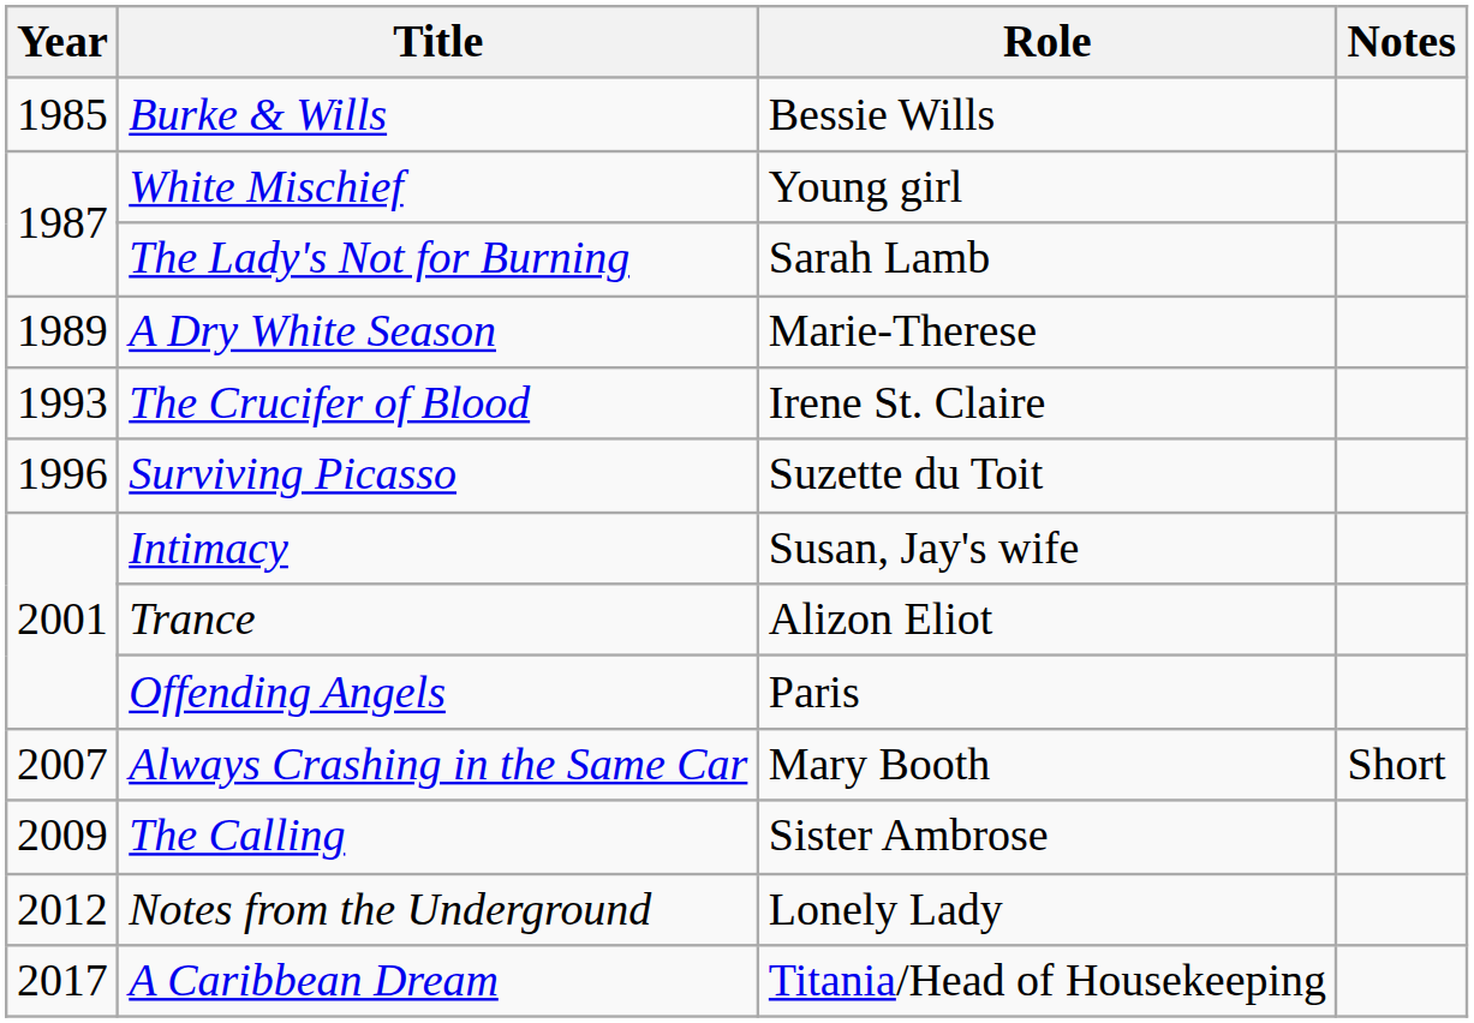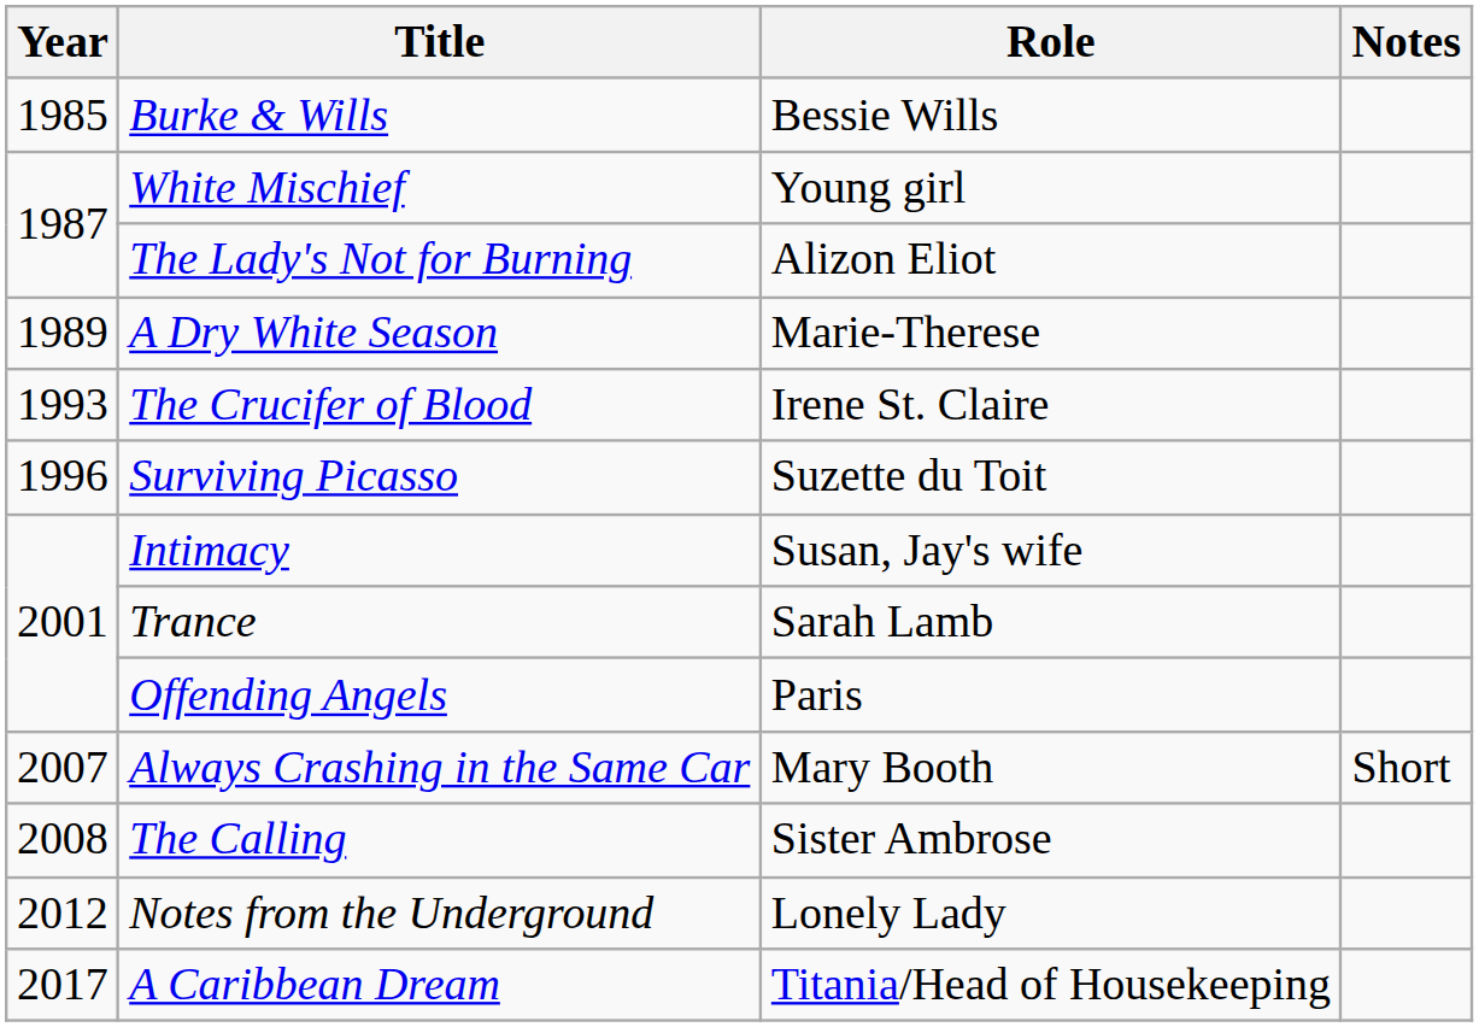The Lady's Not for Burning | Role: Sarah Lamb -> Alizon Eliot
Trance | Role: Alizon Eliot -> Sarah Lamb
The Calling | Year: 2009 -> 2008
